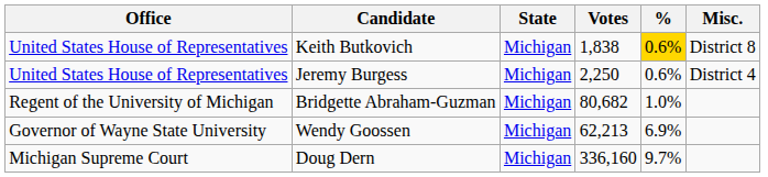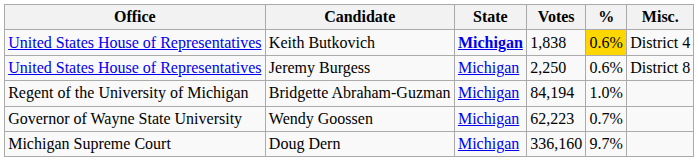Keith Butkovich | State: normal -> bold
Keith Butkovich | Misc.: District 8 -> District 4
Jeremy Burgess | Misc.: District 4 -> District 8
Bridgette Abraham-Guzman | Votes: 80,682 -> 84,194
Wendy Goossen | Votes: 62,213 -> 62,223
Wendy Goossen | %: 6.9% -> 0.7%
